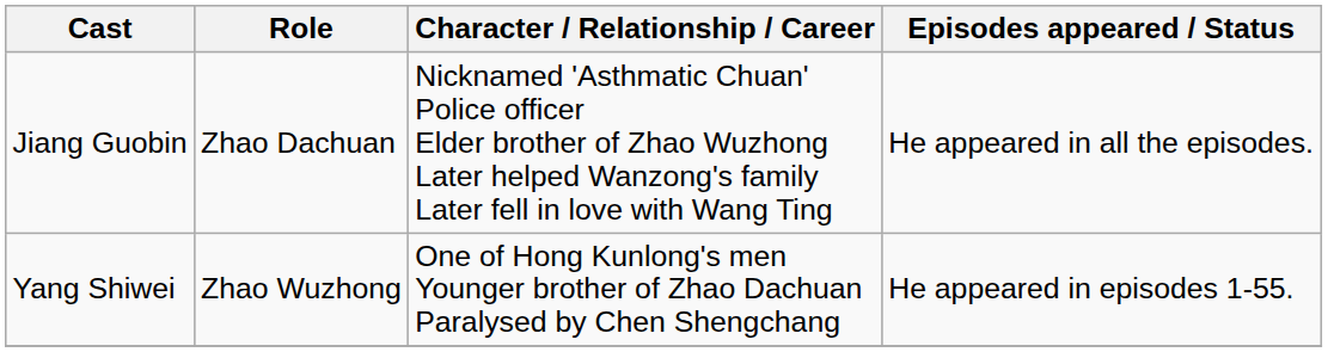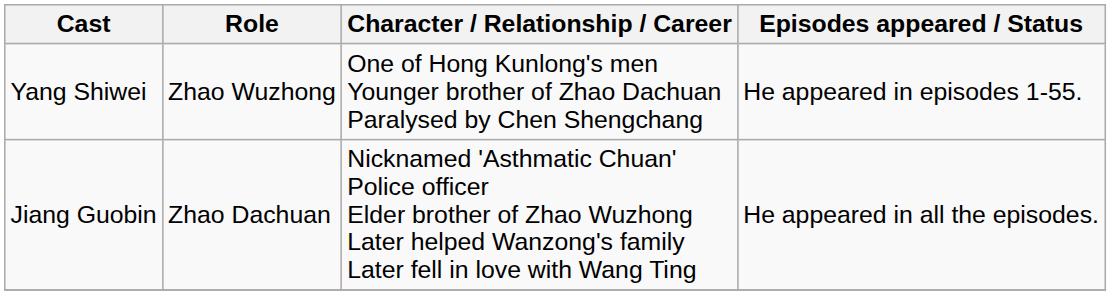rows swapped: Jiang Guobin <-> Yang Shiwei
